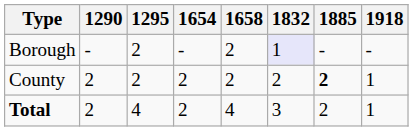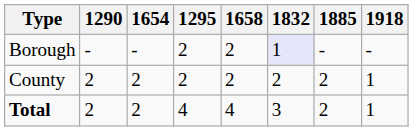columns swapped: 1295 <-> 1654
County | 1885: bold -> normal
